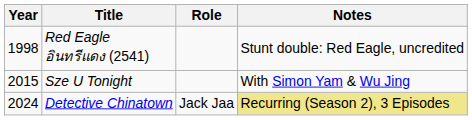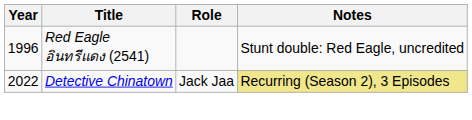Red Eagle อินทรีแดง (2541) | Year: 1998 -> 1996
- row: 2015 | Sze U Tonight | With Simon Yam & Wu Jing
Detective Chinatown | Year: 2024 -> 2022
